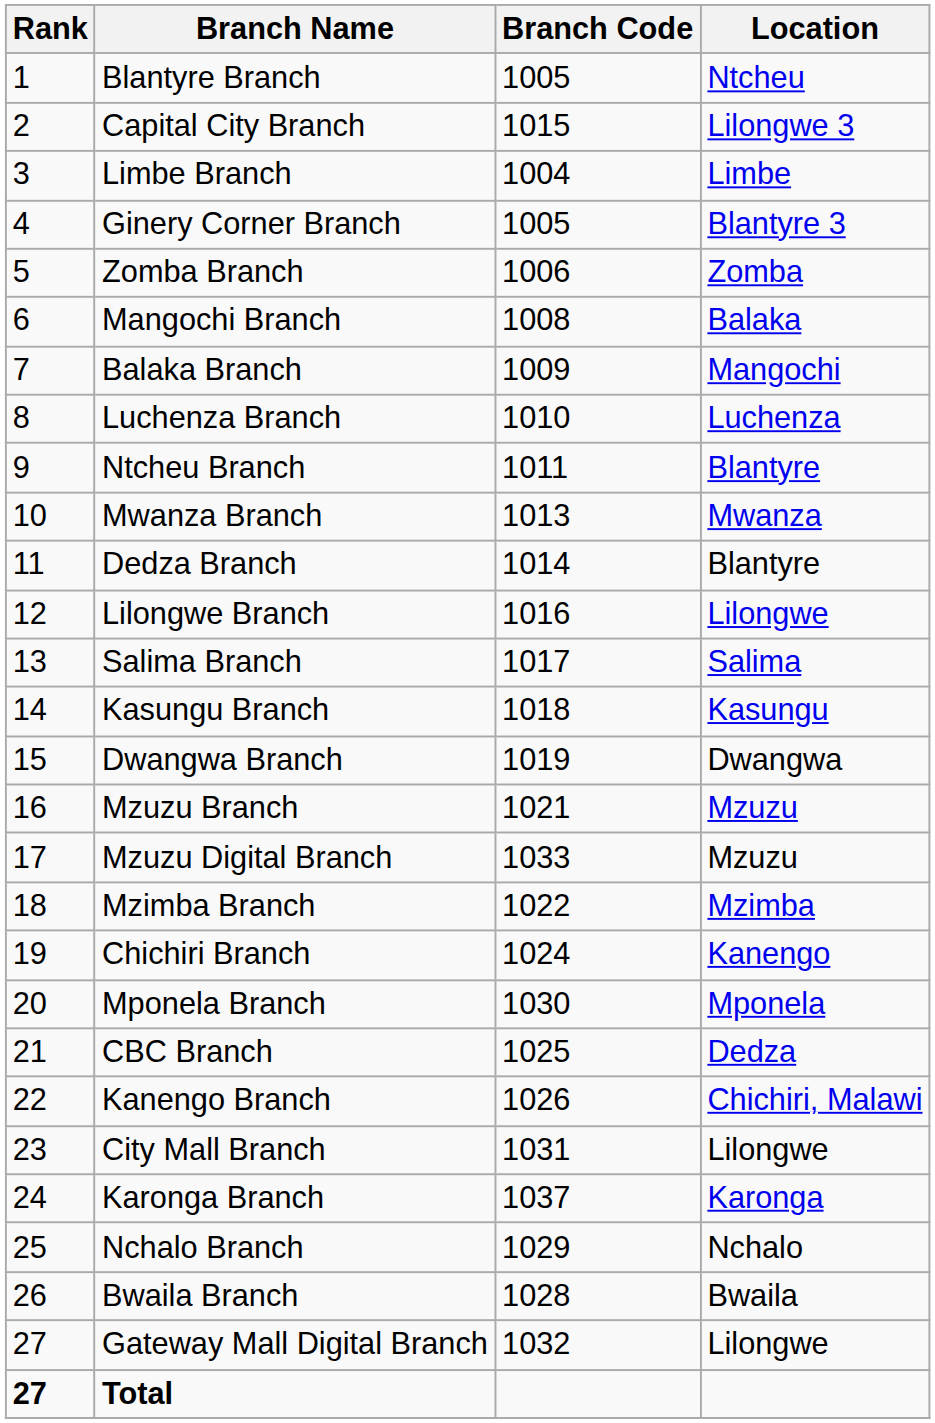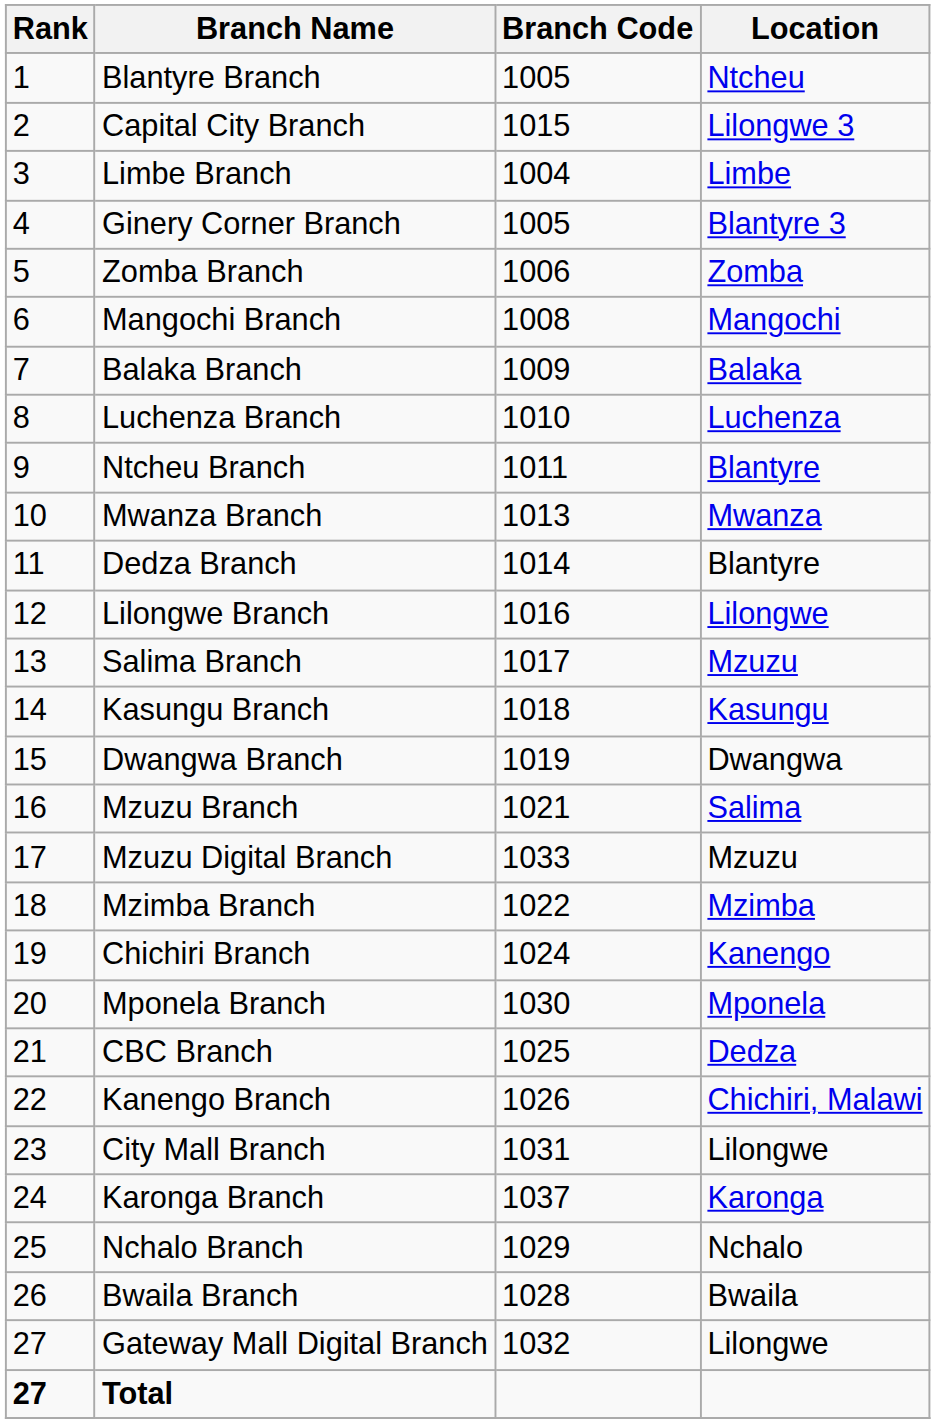Mangochi Branch | Location: Balaka -> Mangochi
Balaka Branch | Location: Mangochi -> Balaka
Salima Branch | Location: Salima -> Mzuzu
Mzuzu Branch | Location: Mzuzu -> Salima
